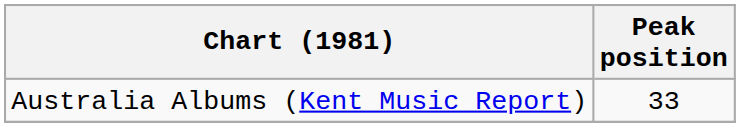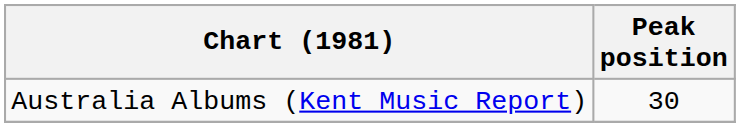Australia Albums (Kent Music Report) | Peak position: 33 -> 30
